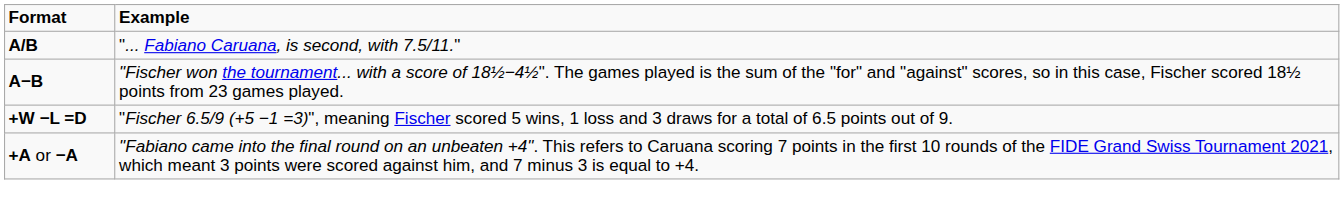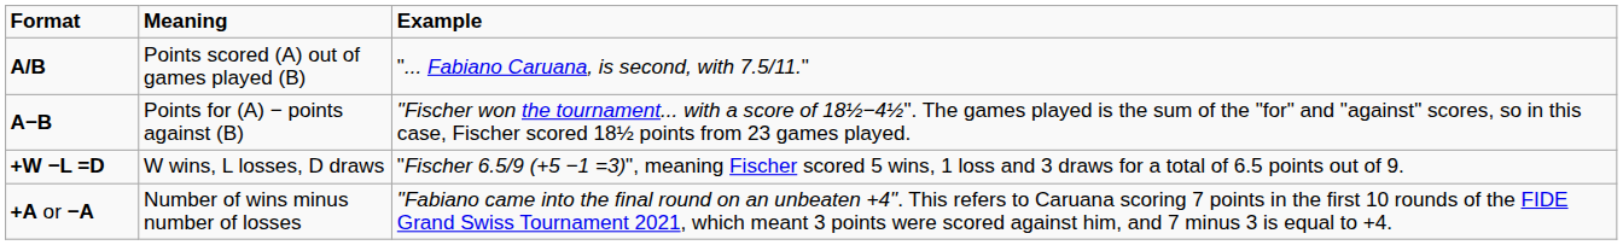+ column: Meaning | Points scored (A) out of games played (B) | Points for (A) − points against (B) | W wins, L losses, D draws | Number of wins minus number of losses
